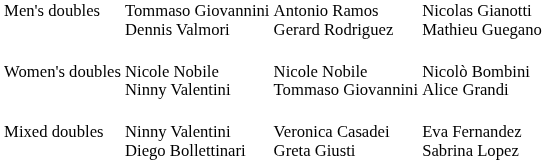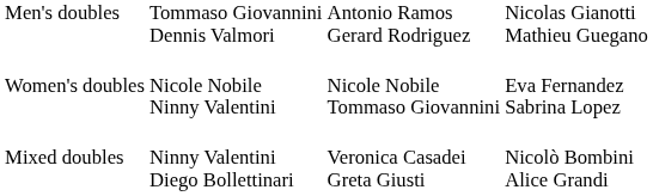Women's doubles | column 4: Nicolò Bombini Alice Grandi -> Eva Fernandez Sabrina Lopez
Mixed doubles | column 4: Eva Fernandez Sabrina Lopez -> Nicolò Bombini Alice Grandi
